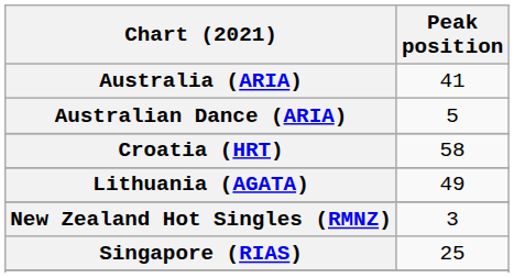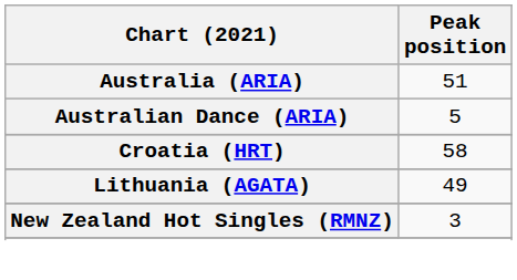Australia (ARIA) | Peak position: 41 -> 51
- row: Singapore (RIAS) | 25
